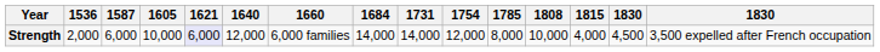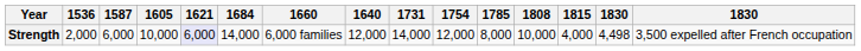columns swapped: 1640 <-> 1684
Strength | column 14: 4,500 -> 4,498
